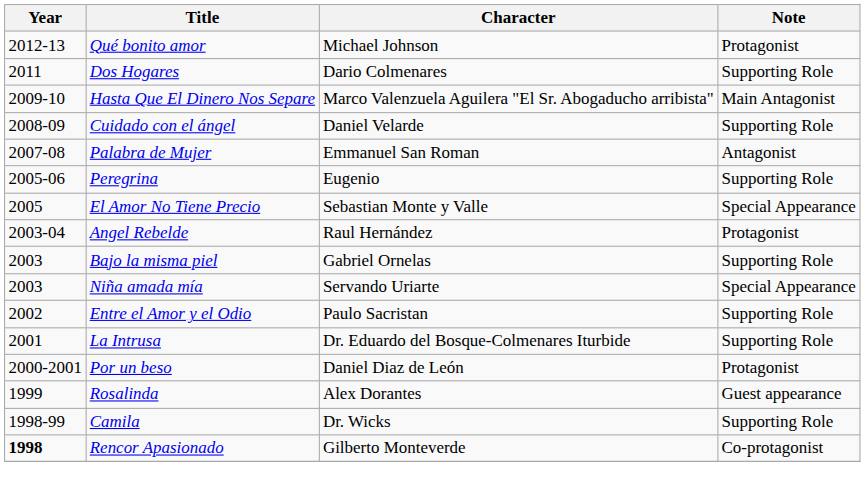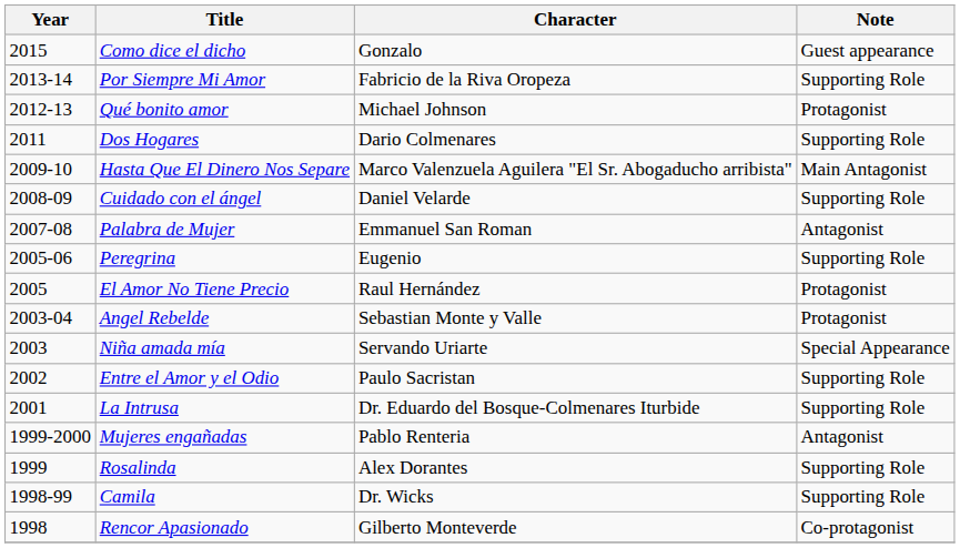+ row: 2015 | Como dice el dicho | Gonzalo | Guest appearance
+ row: 2013-14 | Por Siempre Mi Amor | Fabricio de la Riva Oropeza | Supporting Role
El Amor No Tiene Precio | Character: Sebastian Monte y Valle -> Raul Hernández
El Amor No Tiene Precio | Note: Special Appearance -> Protagonist
Angel Rebelde | Character: Raul Hernández -> Sebastian Monte y Valle
- row: 2003 | Bajo la misma piel | Gabriel Ornelas | Supporting Role
- row: 2000-2001 | Por un beso | Daniel Diaz de León | Protagonist
+ row: 1999-2000 | Mujeres engañadas | Pablo Renteria | Antagonist
Rosalinda | Note: Guest appearance -> Supporting Role
Rencor Apasionado | Year: bold -> normal
